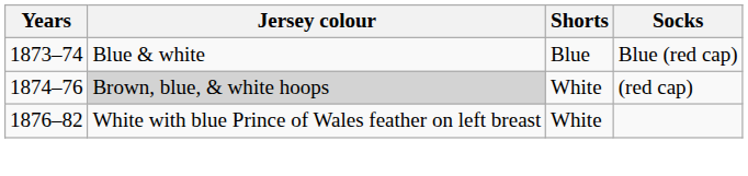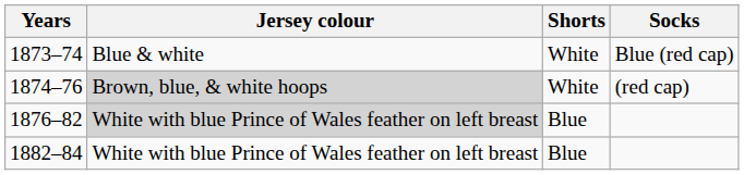1873–74 | Shorts: Blue -> White
1876–82 | Jersey colour: no background -> lightgrey background
1876–82 | Shorts: White -> Blue
+ row: 1882–84 | White with blue Prince of Wales feather on left breast | Blue
